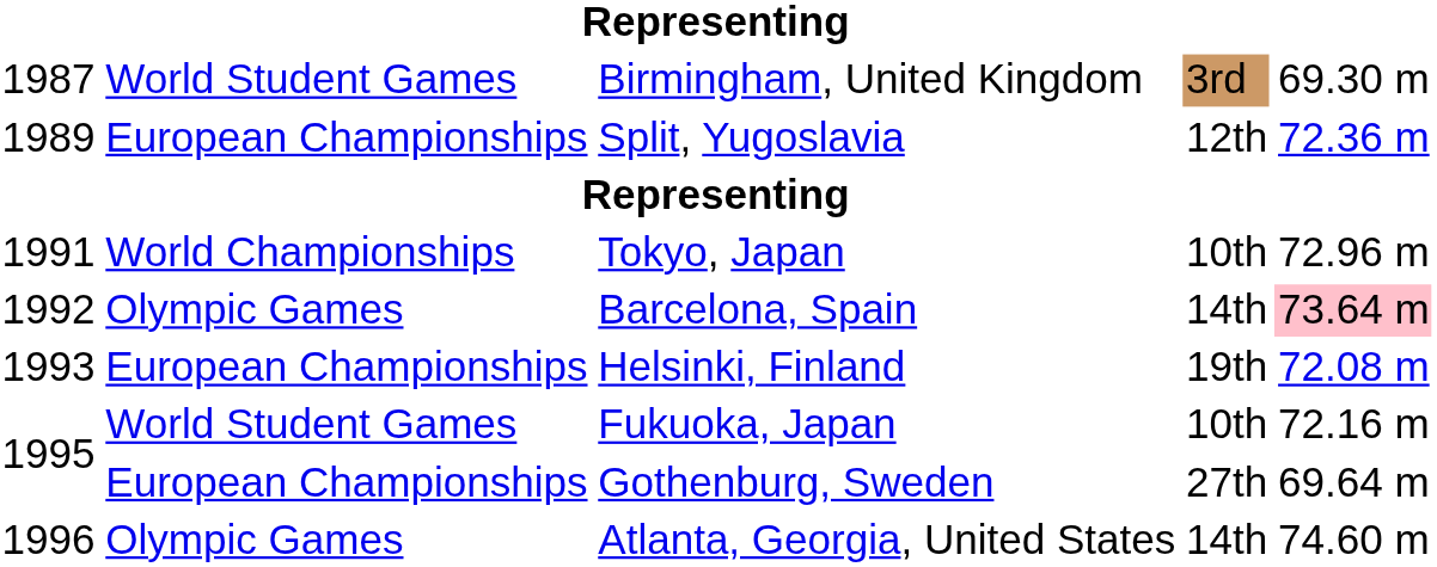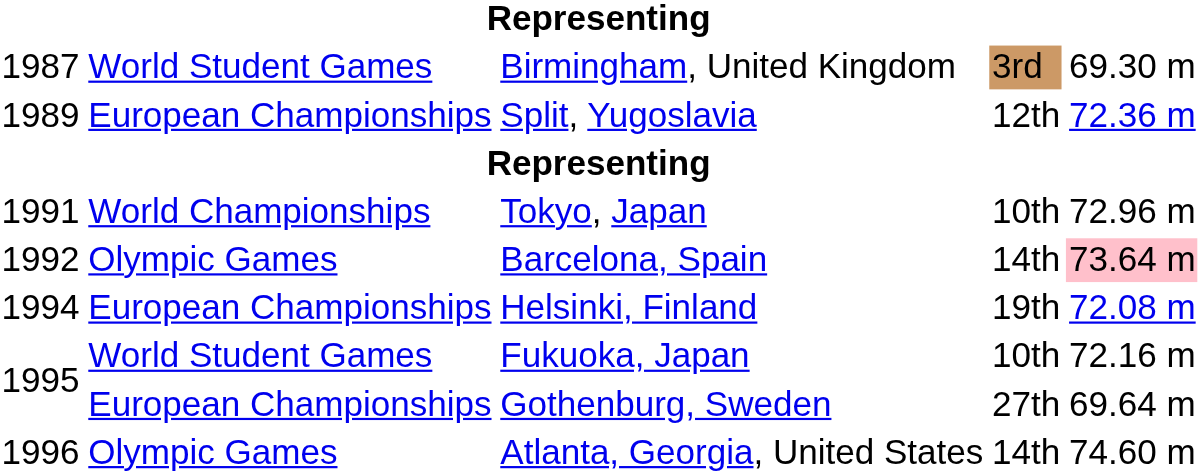Helsinki, Finland | column 1: 1993 -> 1994
